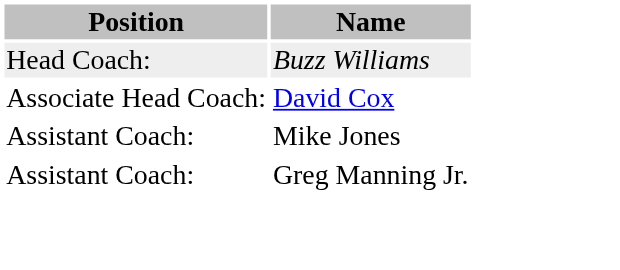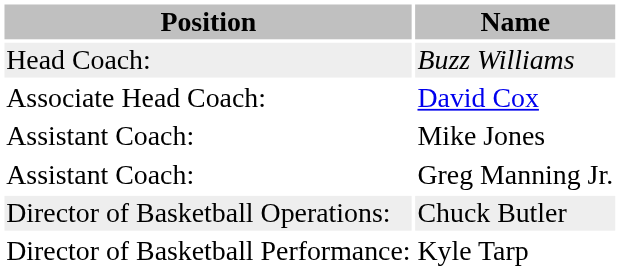+ row: Director of Basketball Operations: | Chuck Butler
+ row: Director of Basketball Performance: | Kyle Tarp
